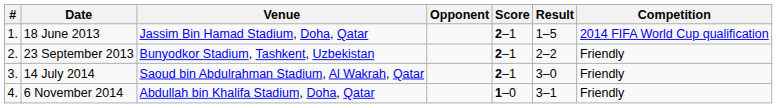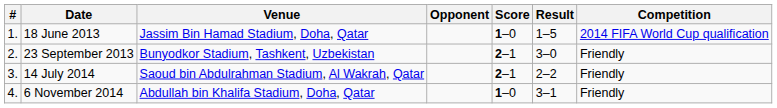18 June 2013 | Score: 2–1 -> 1–0
23 September 2013 | Result: 2–2 -> 3–0
14 July 2014 | Result: 3–0 -> 2–2
